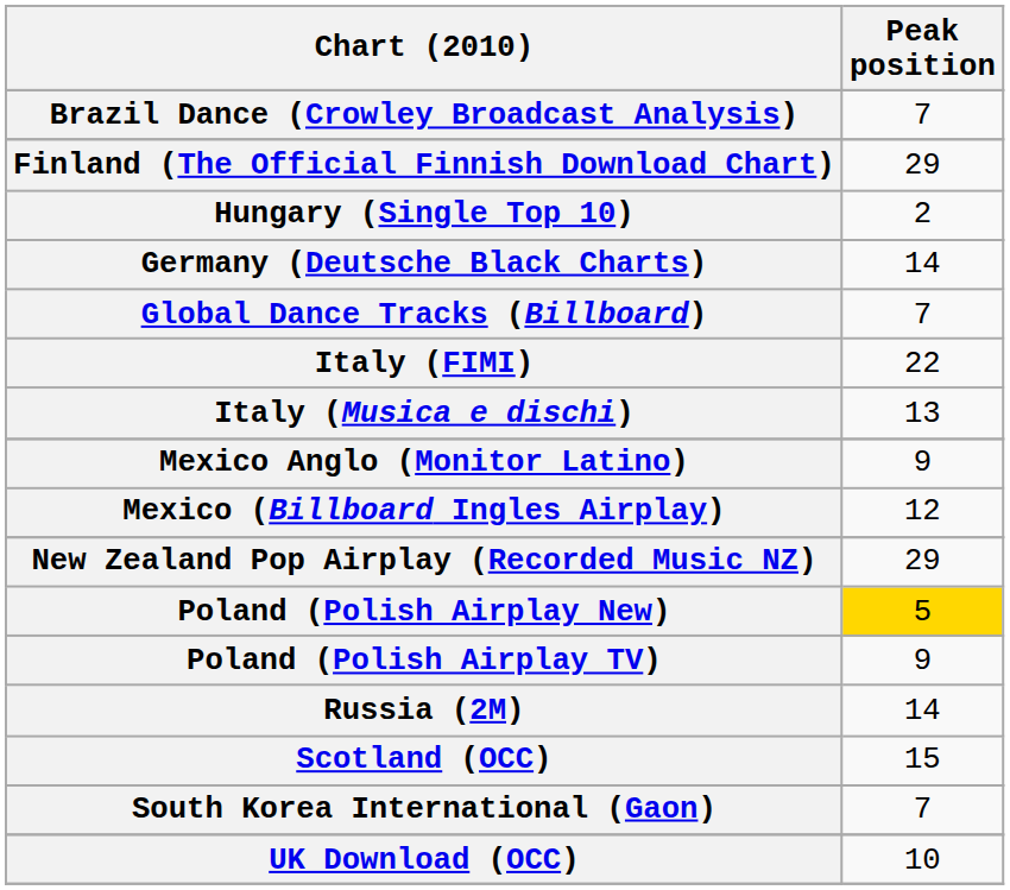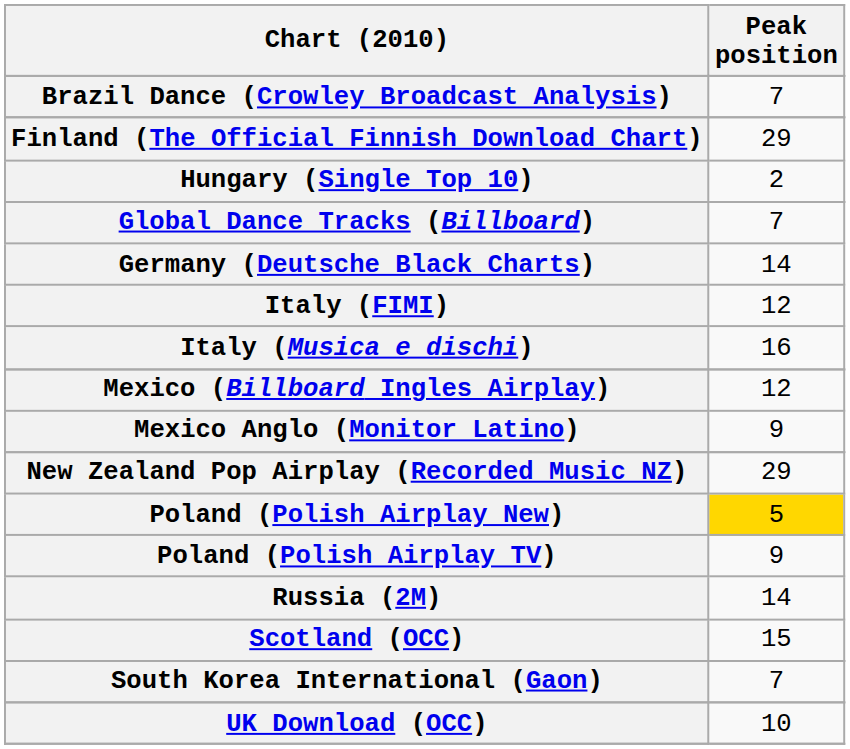rows swapped: Germany (Deutsche Black Charts) <-> Global Dance Tracks (Billboard)
Italy (FIMI) | Peak position: 22 -> 12
Italy (Musica e dischi) | Peak position: 13 -> 16
rows swapped: Mexico Anglo (Monitor Latino) <-> Mexico (Billboard Ingles Airplay)
